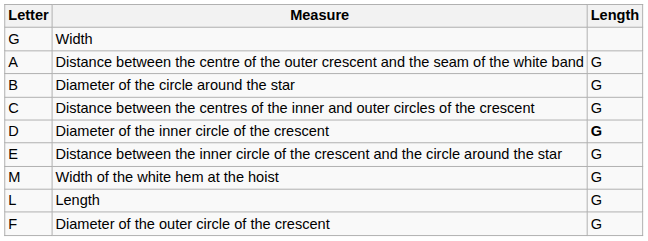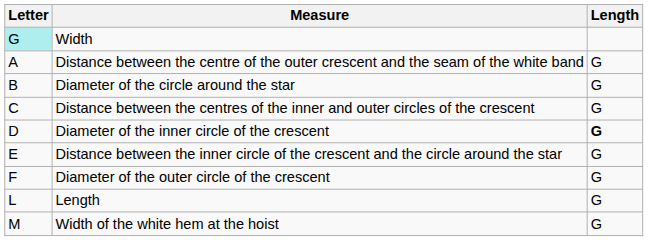Width | Letter: no background -> paleturquoise background
rows swapped: Diameter of the outer circle of the crescent <-> Width of the white hem at the hoist
